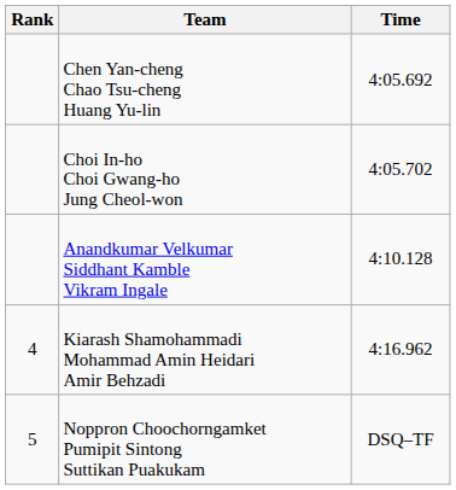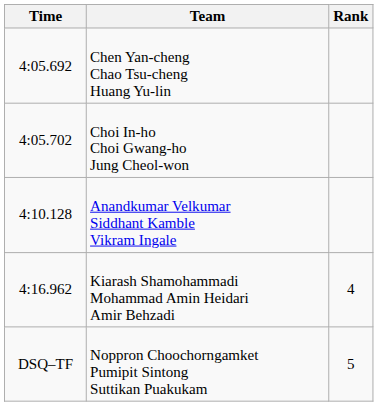columns swapped: Rank <-> Time
